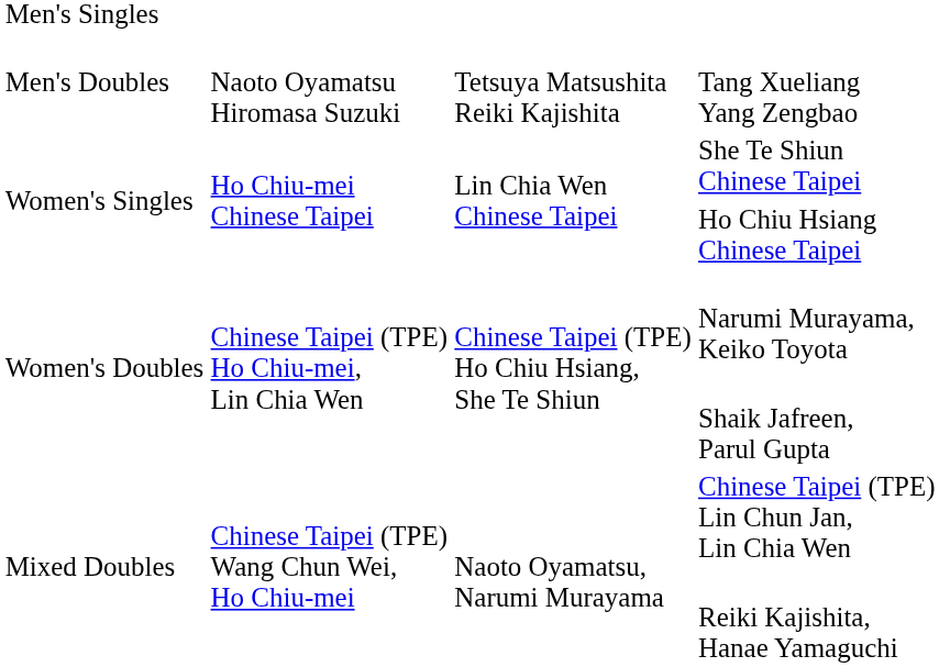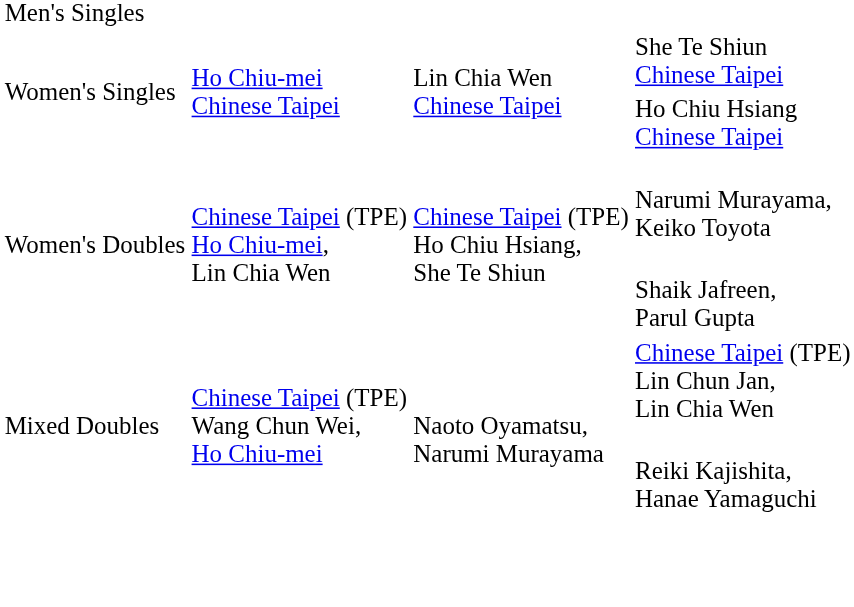- row: Men's Doubles | Naoto Oyamatsu Hiromasa Suzuki | Tetsuya Matsushita Reiki Kajishita | Tang Xueliang Yang Zengbao
